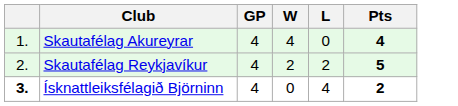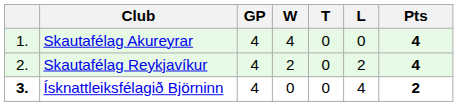+ column: T | 0 | 0 | 0
Skautafélag Reykjavíkur | Pts: 5 -> 4
